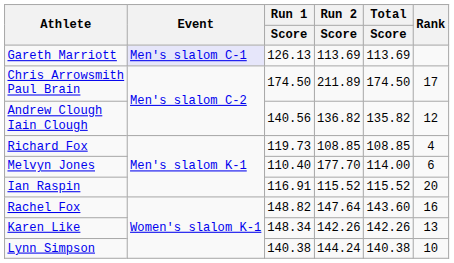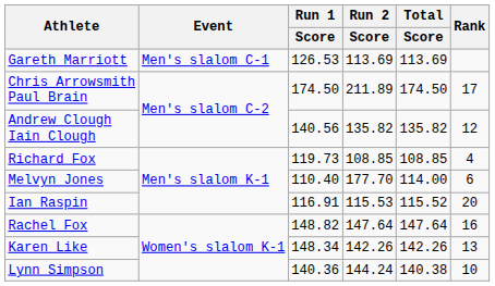Gareth Marriott | Event: lavender background -> no background
Gareth Marriott | Run 1 / Score: 126.13 -> 126.53
Andrew Clough Iain Clough | Run 2 / Score: 136.82 -> 135.82
Ian Raspin | Run 2 / Score: 115.52 -> 115.53
Rachel Fox | Total / Score: 143.60 -> 147.64
Lynn Simpson | Run 1 / Score: 140.38 -> 140.36
